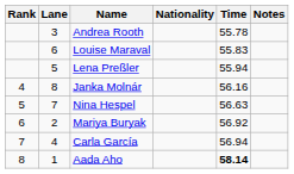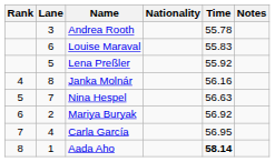Lena Preßler | Time: 55.94 -> 55.92
Carla García | Time: 56.94 -> 56.95
